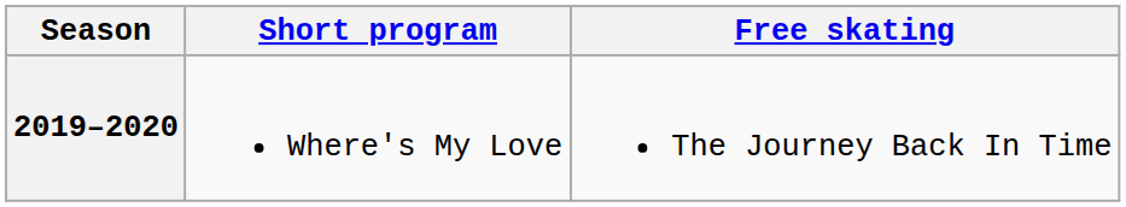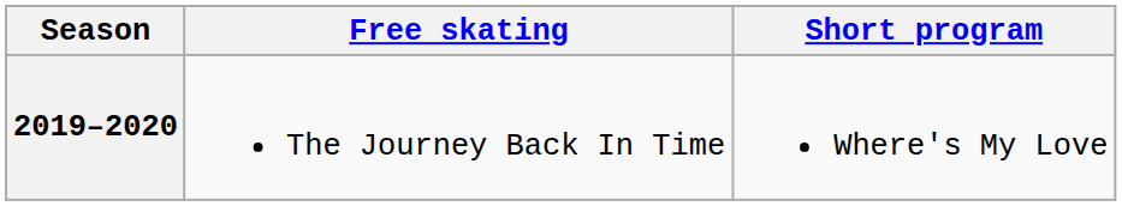columns swapped: Short program <-> Free skating
